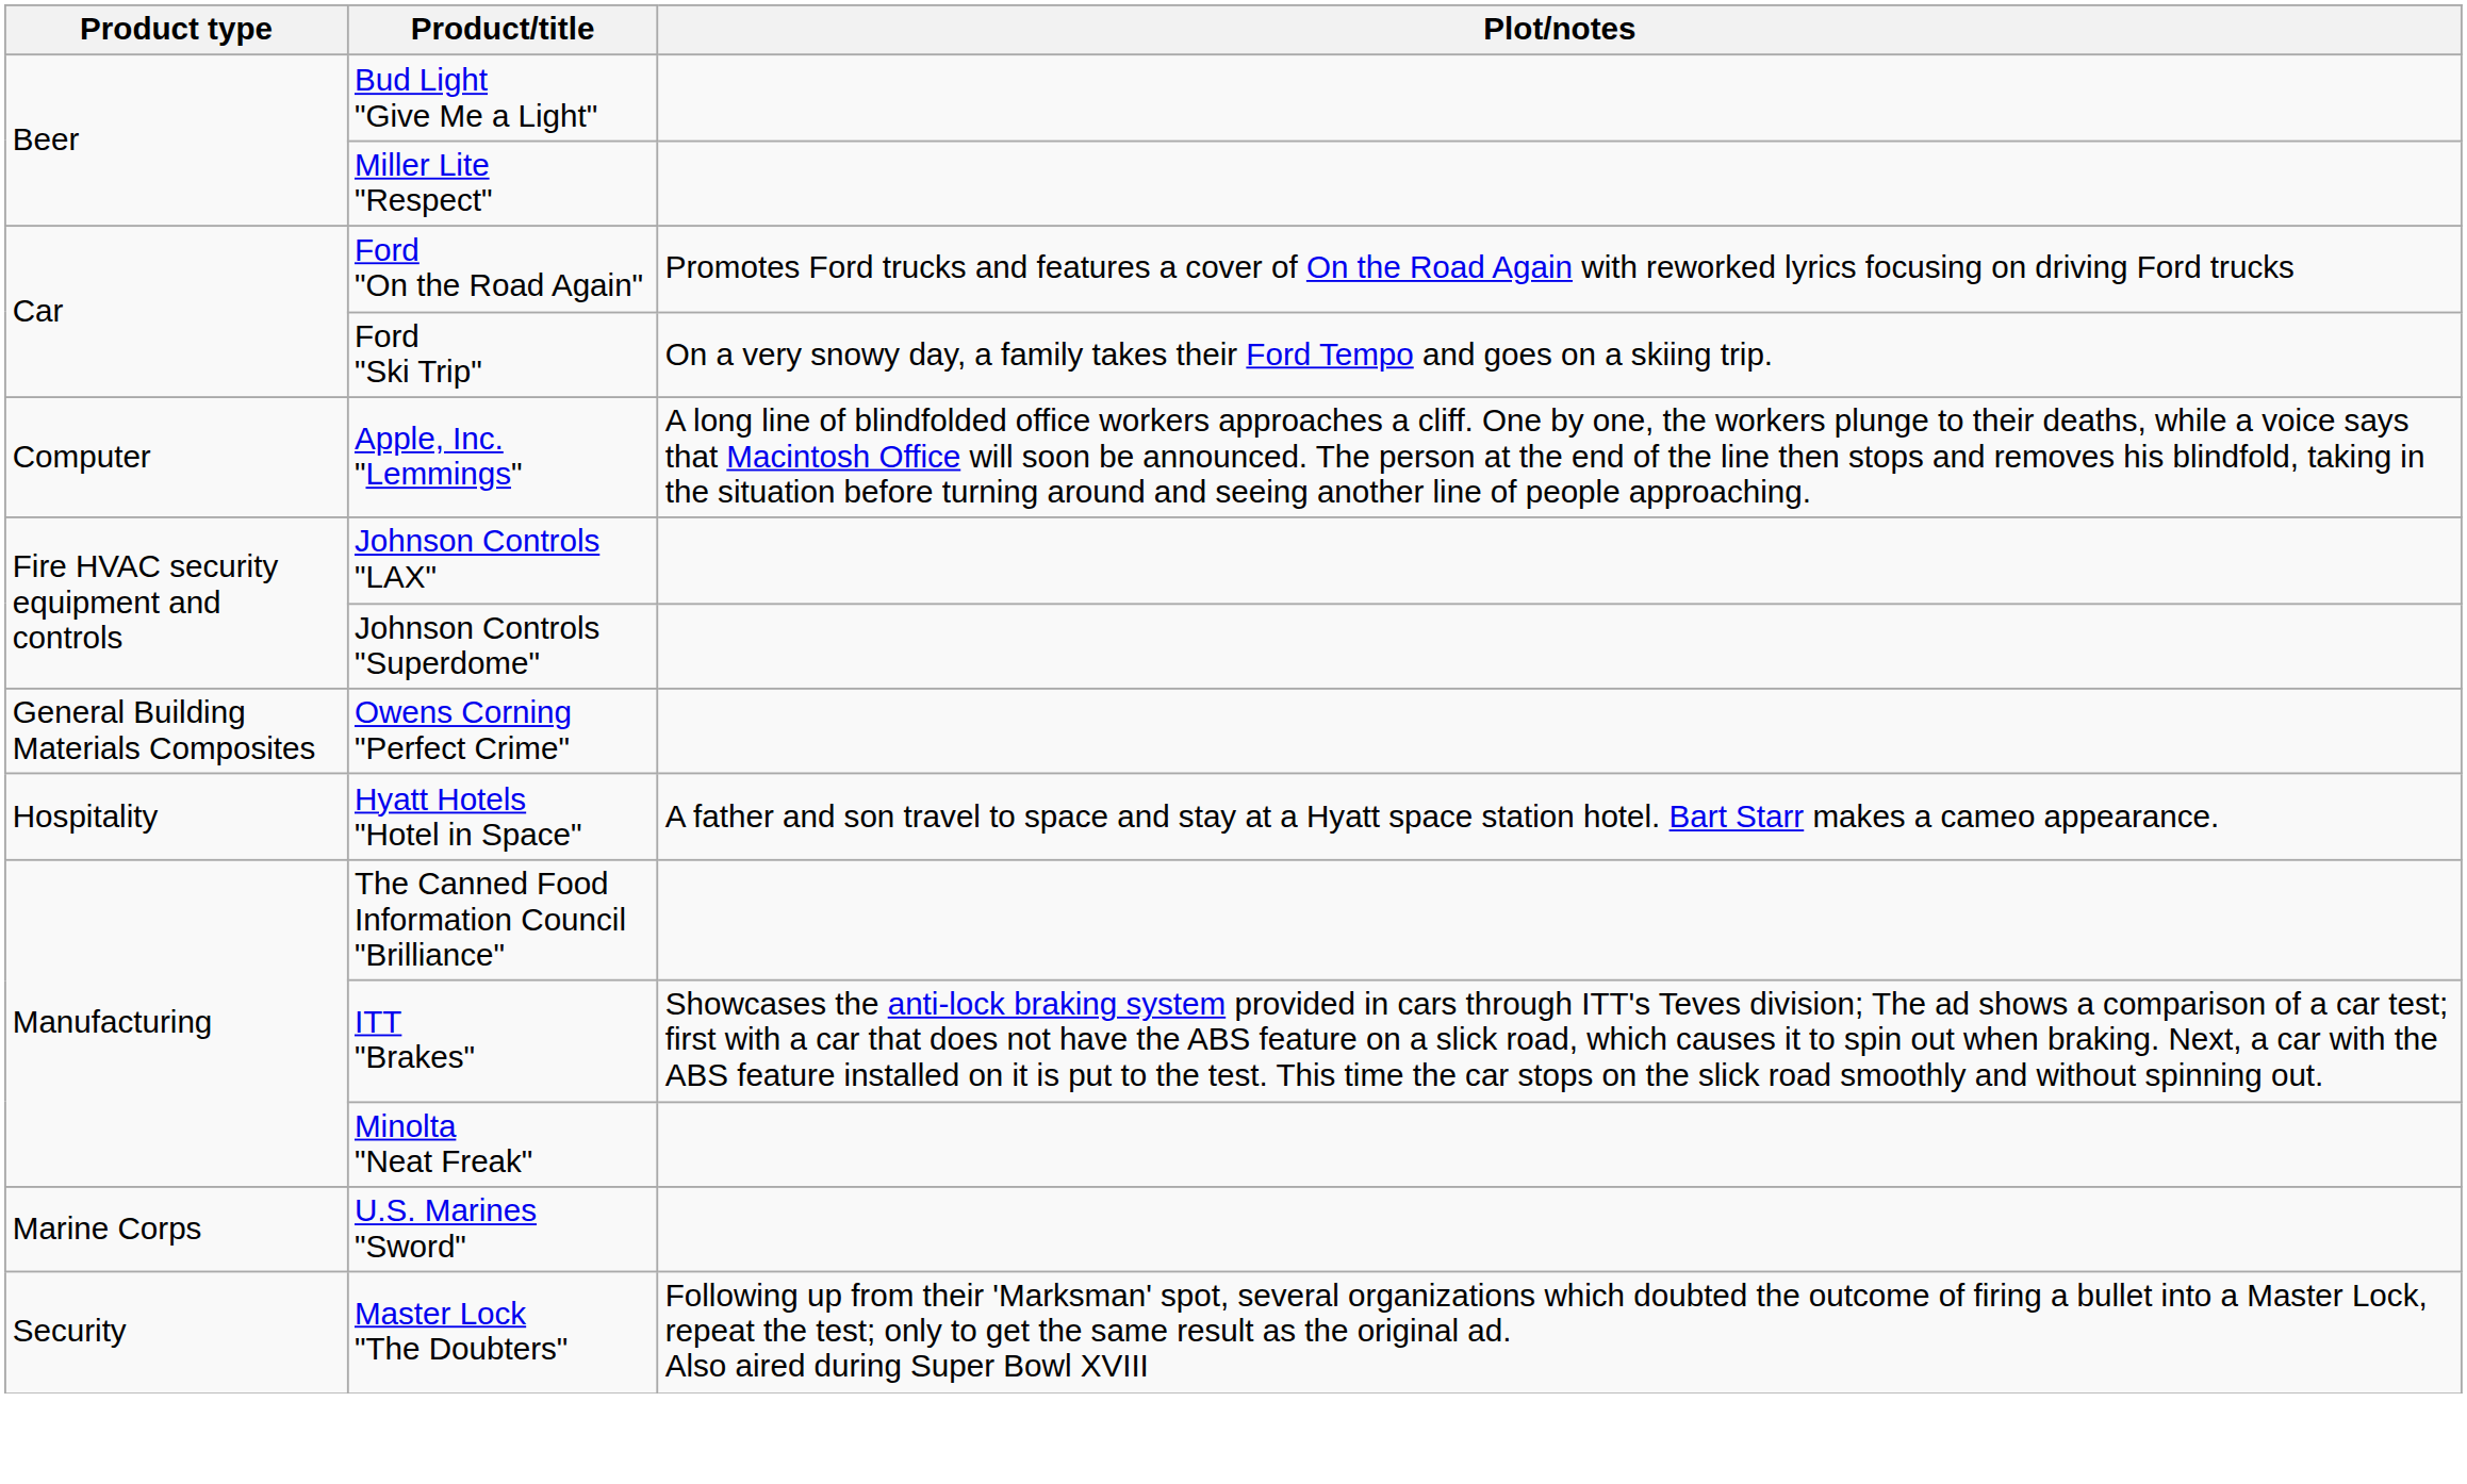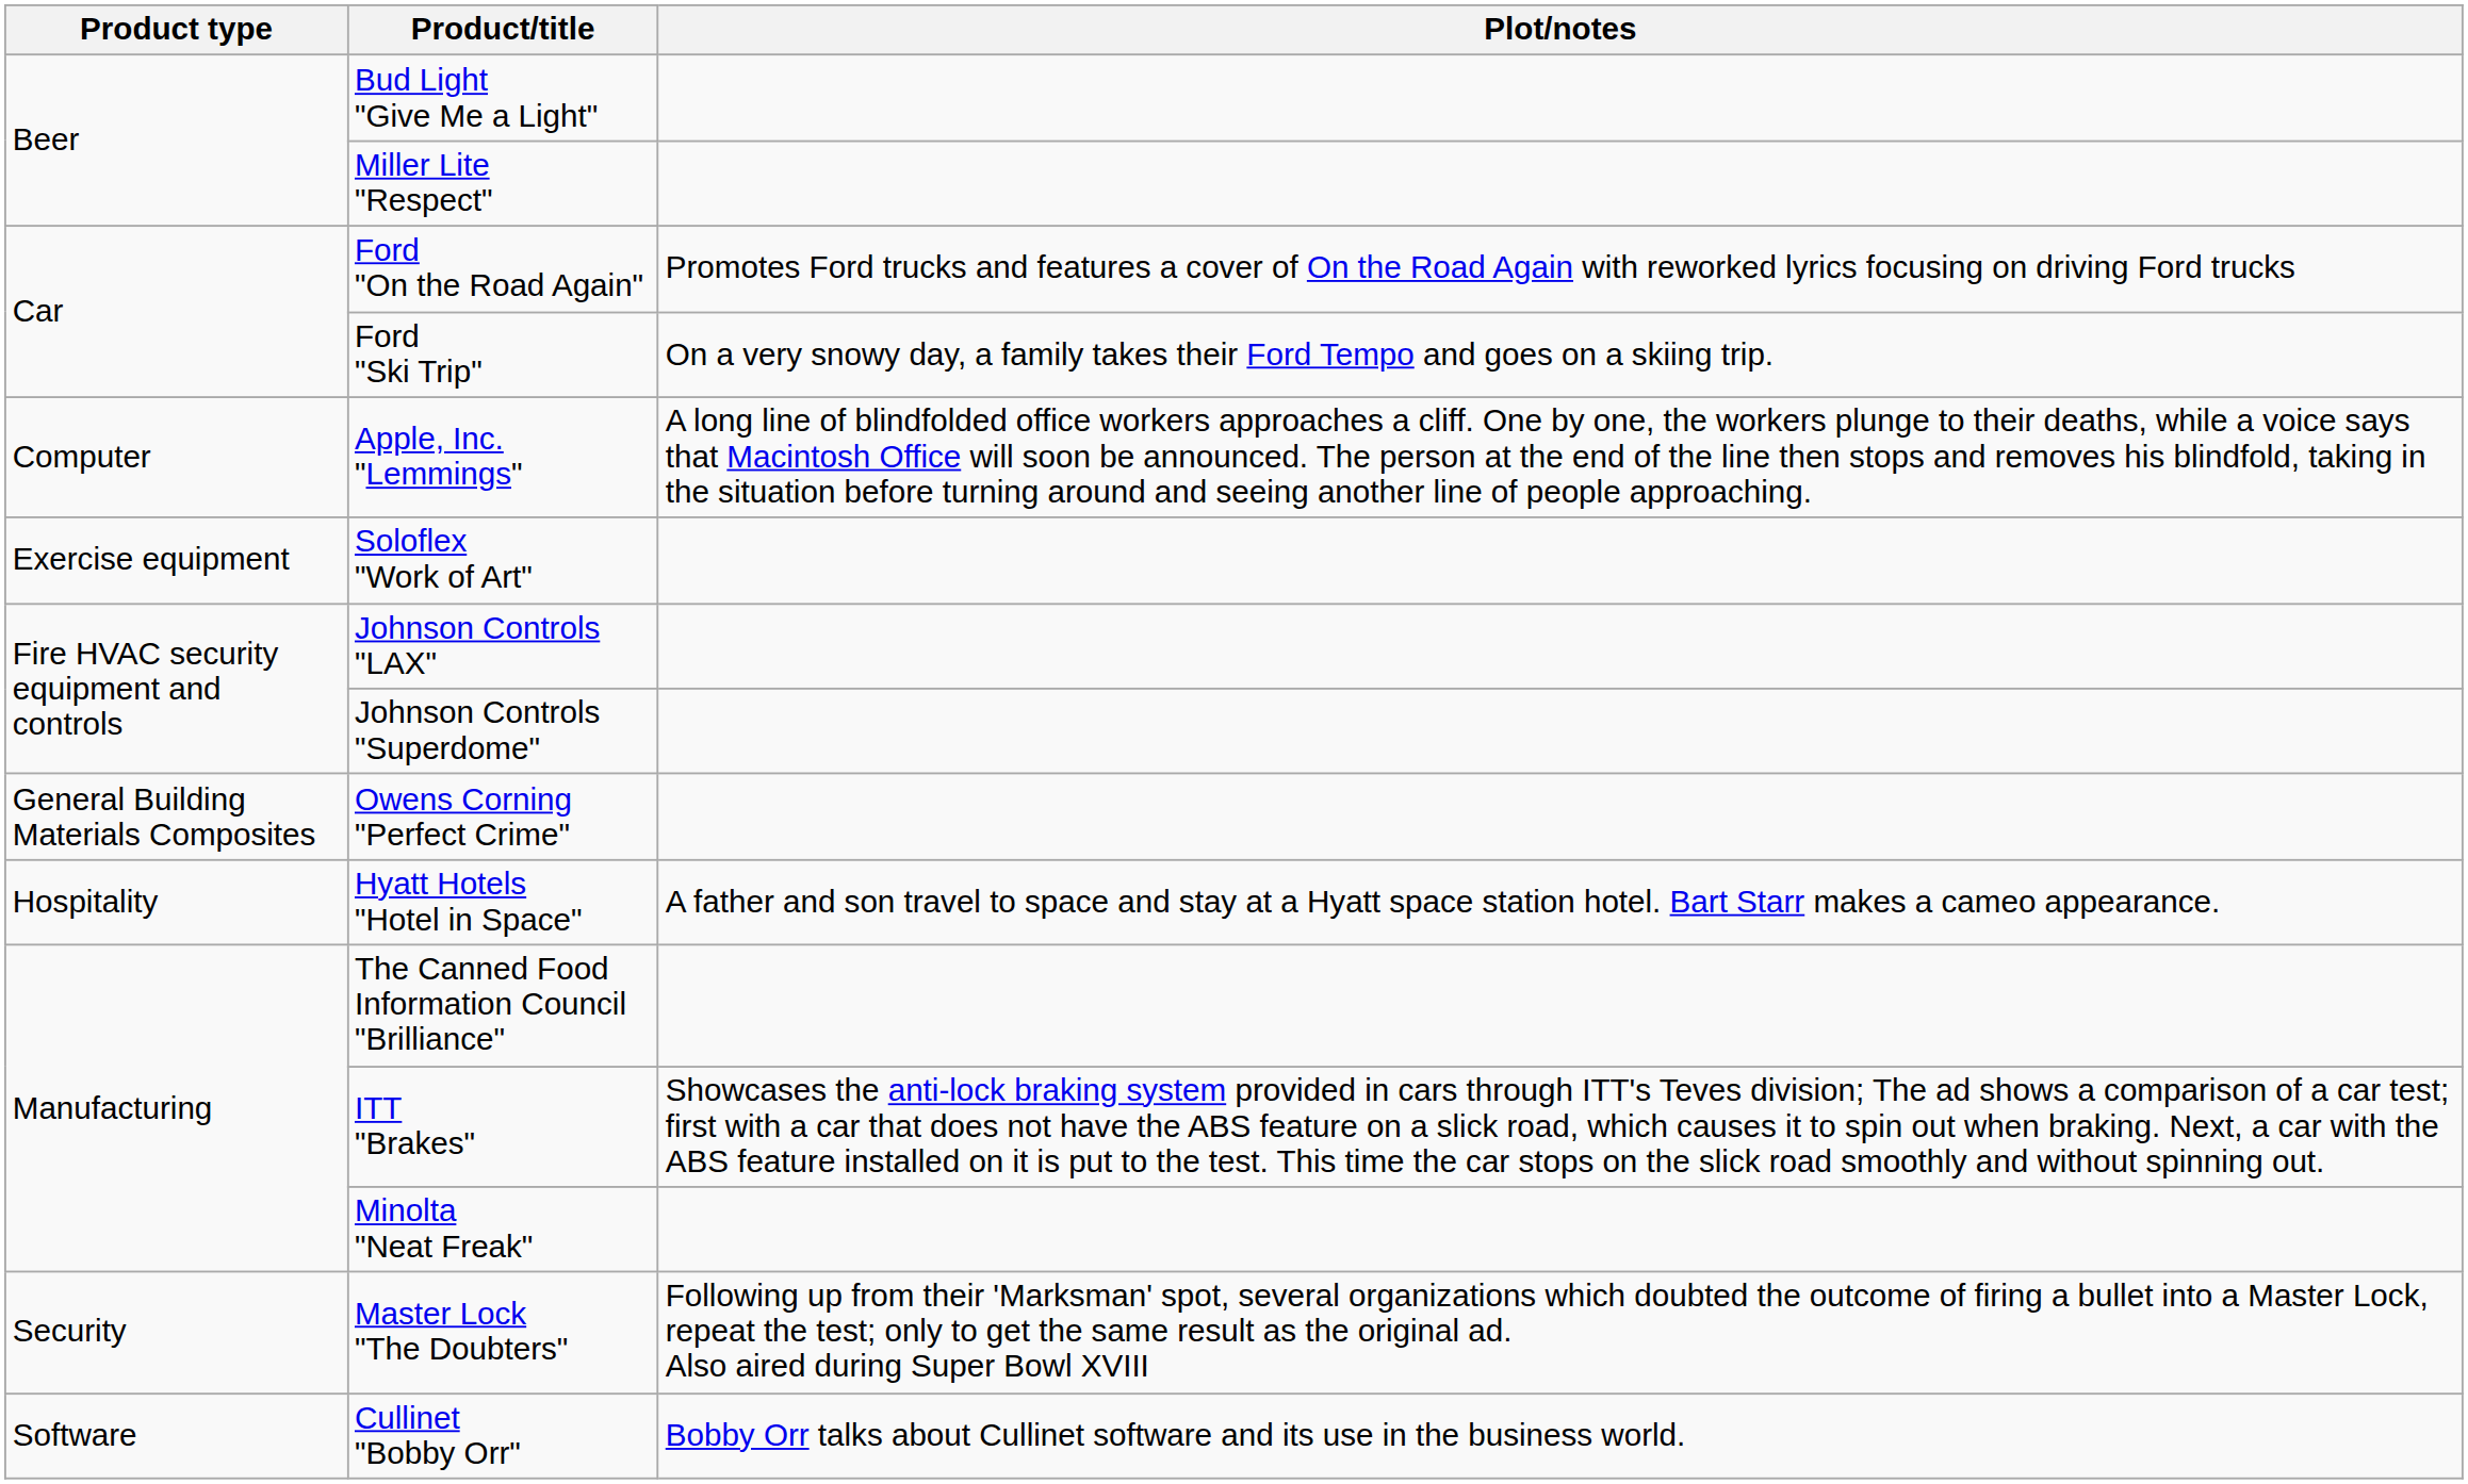+ row: Exercise equipment | Soloflex "Work of Art"
- row: Marine Corps | U.S. Marines "Sword"
+ row: Software | Cullinet "Bobby Orr" | Bobby Orr talks about Cullinet software and its use in the business world.
